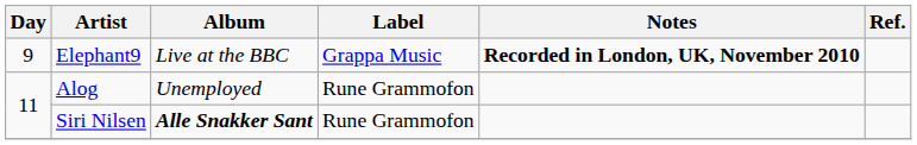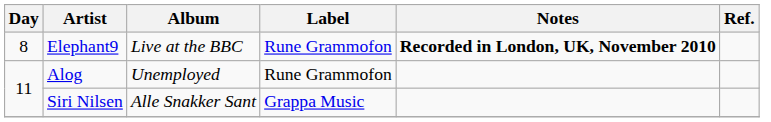Elephant9 | Day: 9 -> 8
Elephant9 | Label: Grappa Music -> Rune Grammofon
Siri Nilsen | Album: bold -> normal
Siri Nilsen | Label: Rune Grammofon -> Grappa Music
